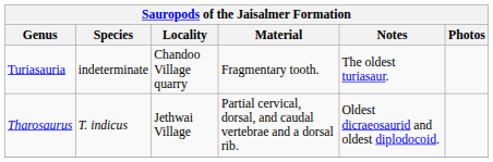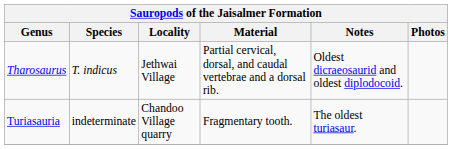rows swapped: Turiasauria <-> Tharosaurus
